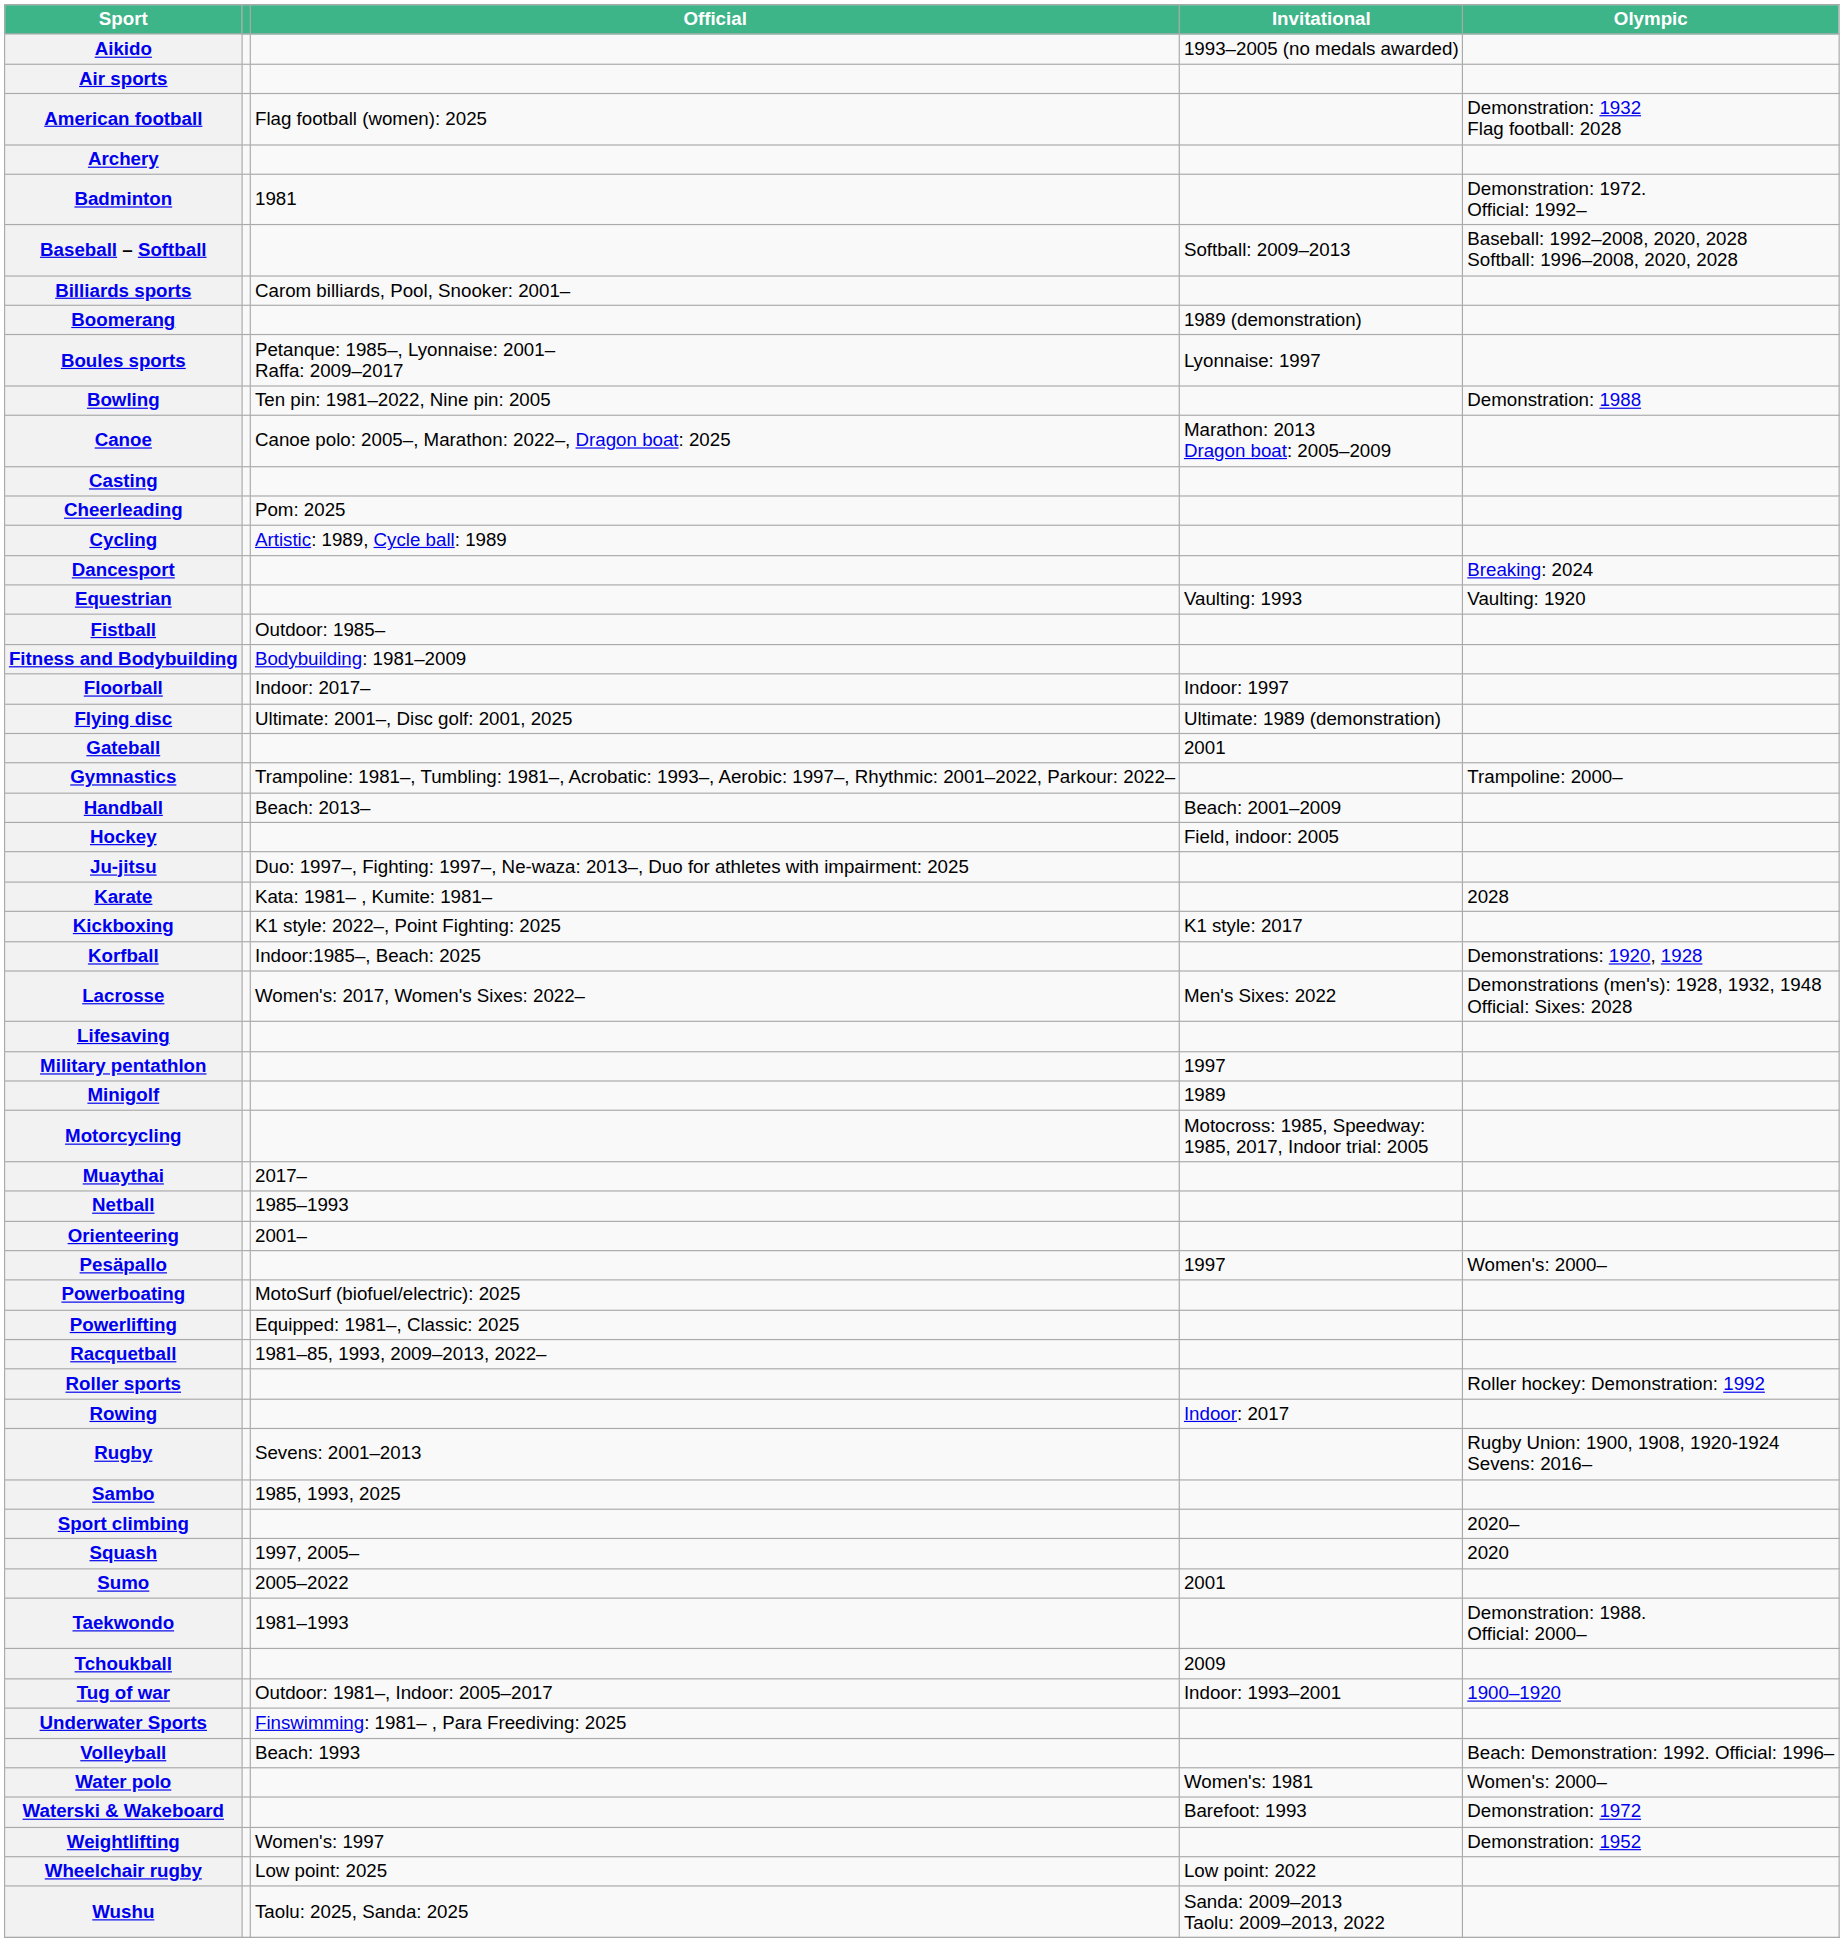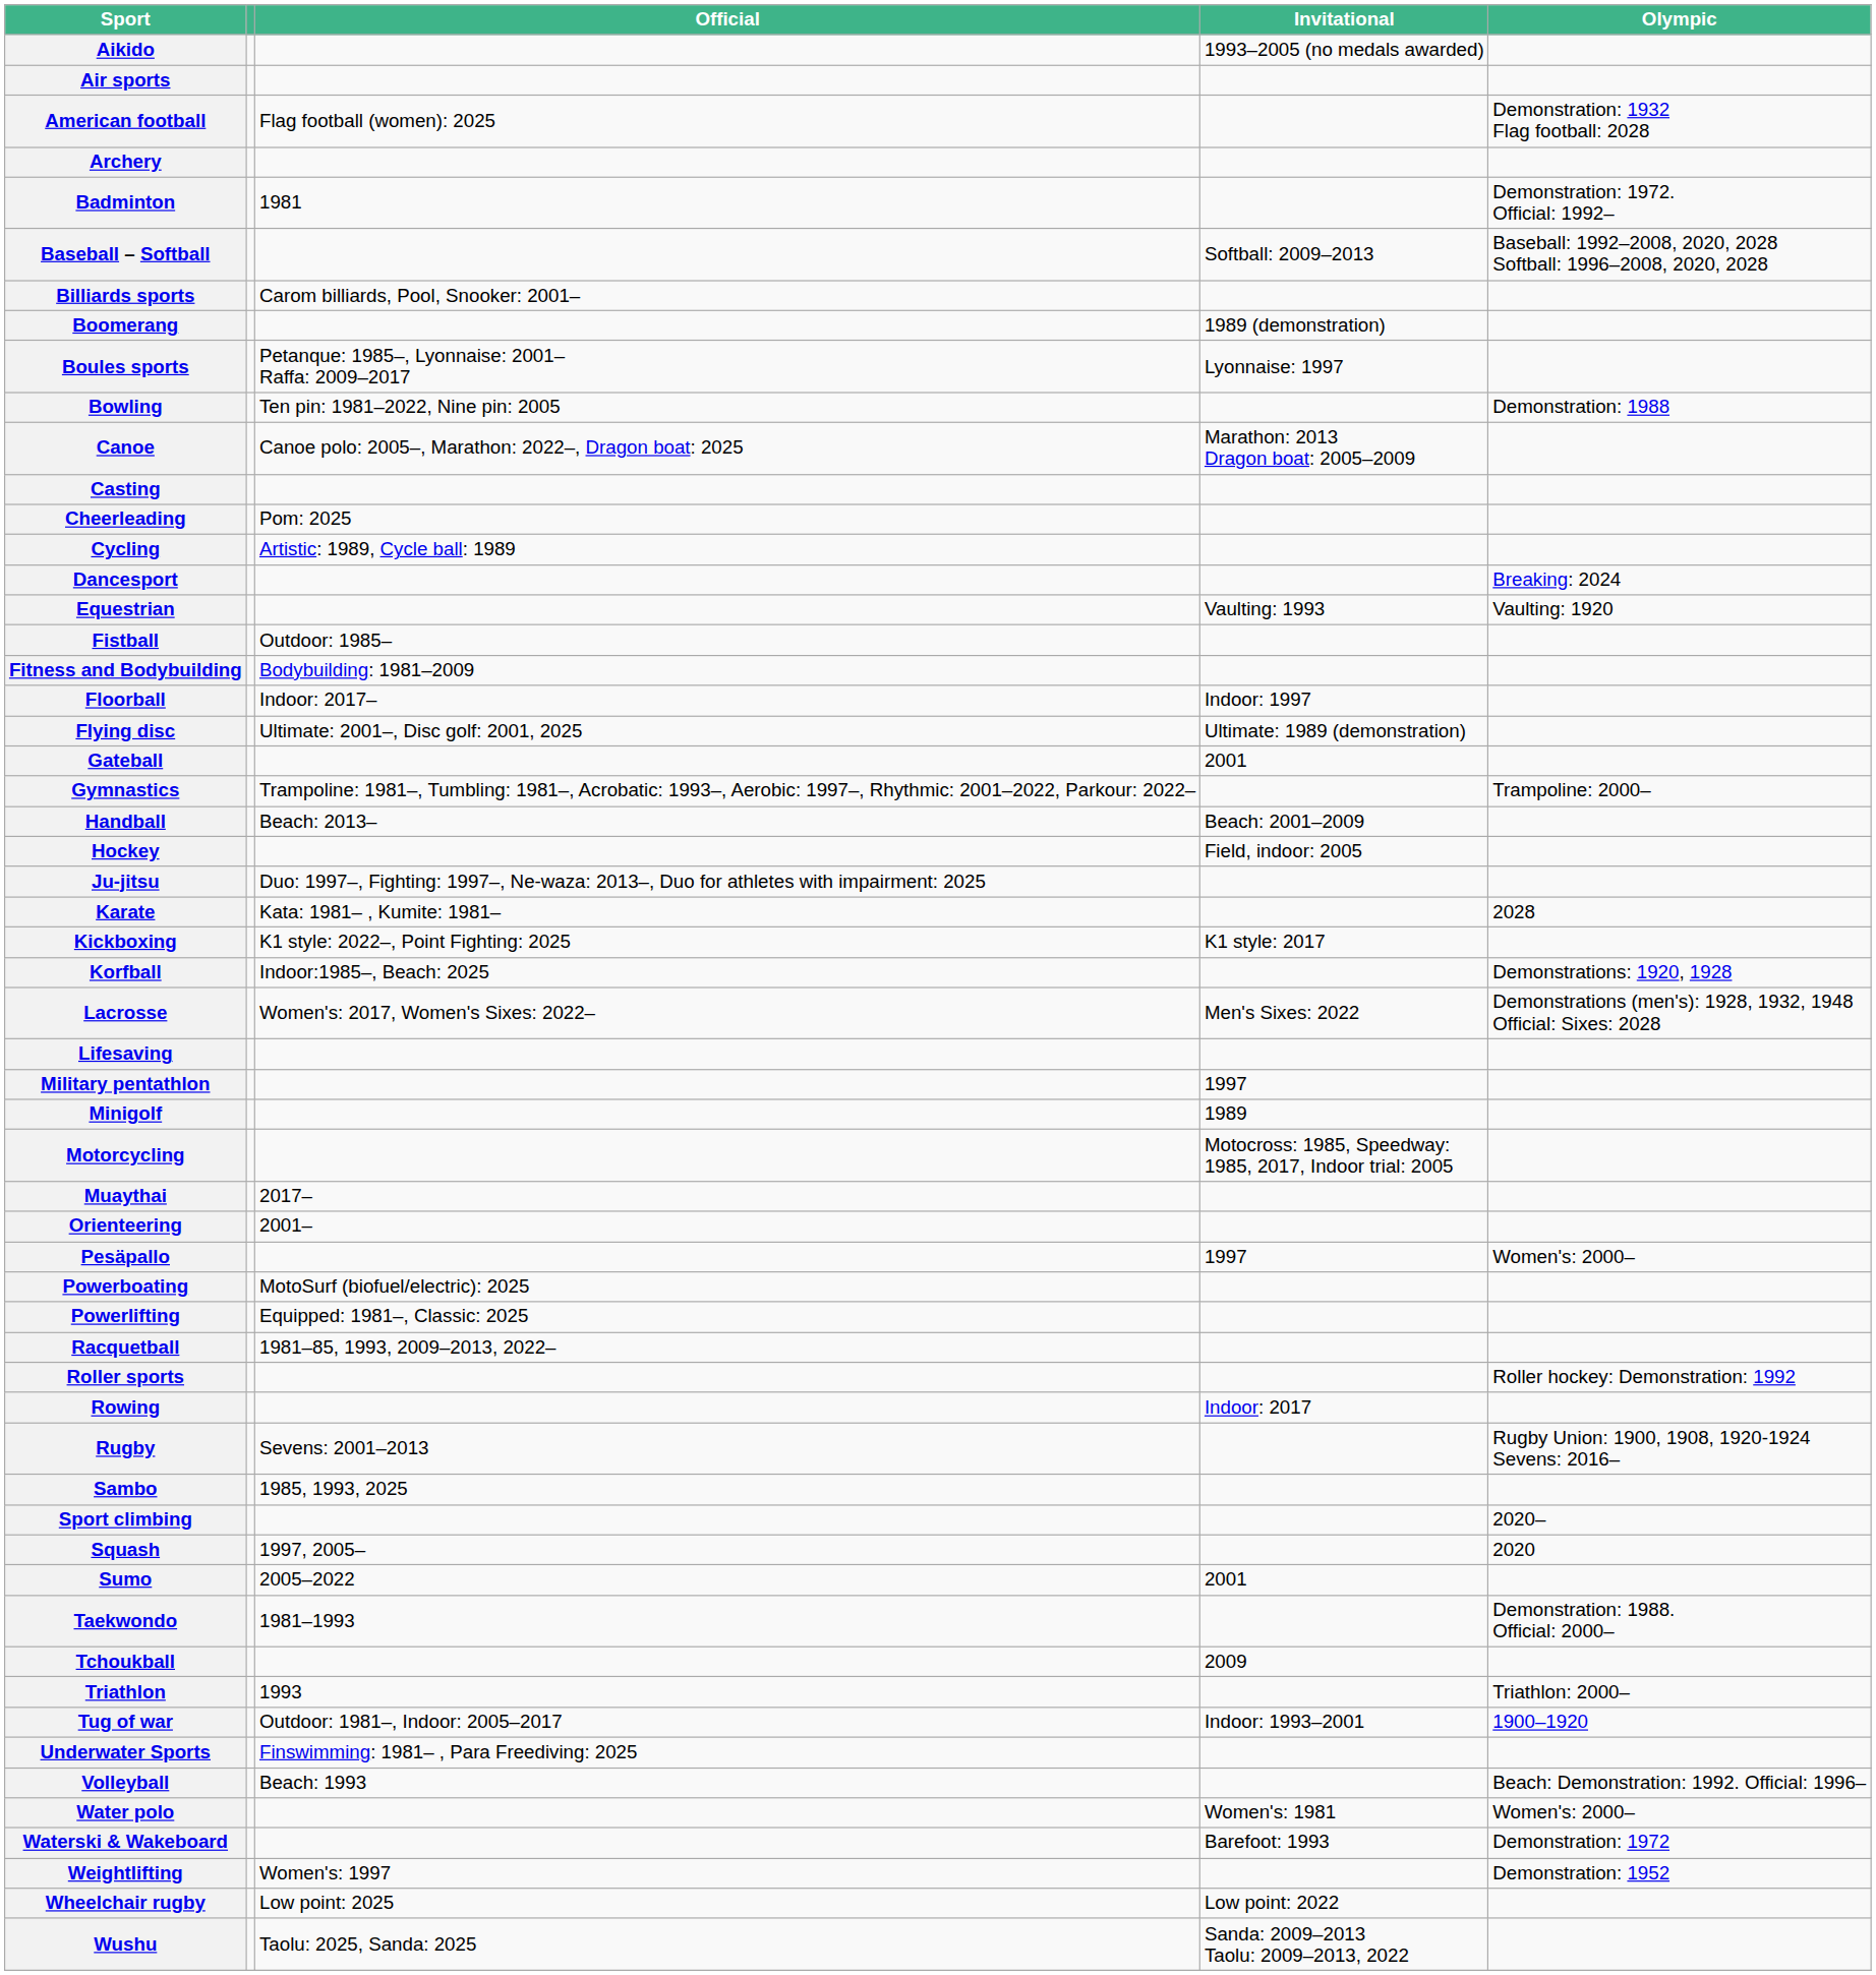- row: Netball | 1985–1993
+ row: Triathlon | 1993 | Triathlon: 2000–
